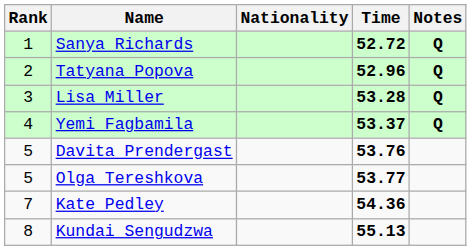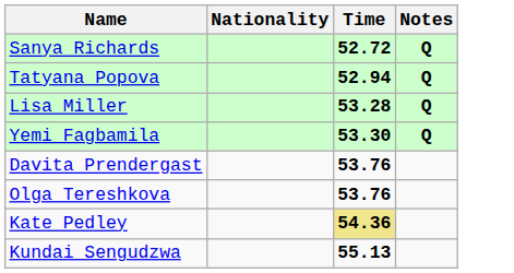- column: Rank | 1 | 2 | 3 | 4 | 5 | 5 | 7 | 8
Tatyana Popova | Time: 52.96 -> 52.94
Yemi Fagbamila | Time: 53.37 -> 53.30
Olga Tereshkova | Time: 53.77 -> 53.76
Kate Pedley | Time: no background -> khaki background
